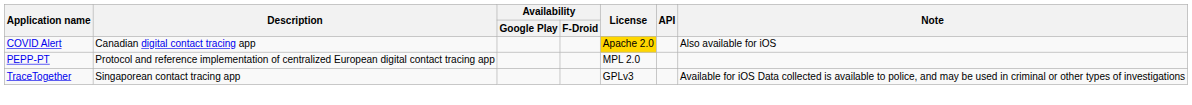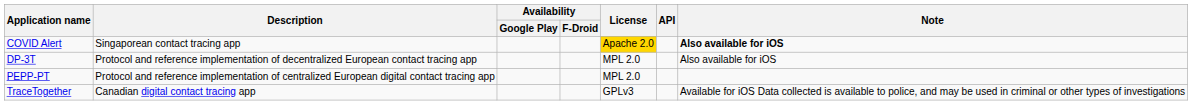COVID Alert | Description: Canadian digital contact tracing app -> Singaporean contact tracing app
COVID Alert | Note: normal -> bold
+ row: DP-3T | Protocol and reference implementation of decentralized European contact tracing app | MPL 2.0 | Also available for iOS
TraceTogether | Description: Singaporean contact tracing app -> Canadian digital contact tracing app
